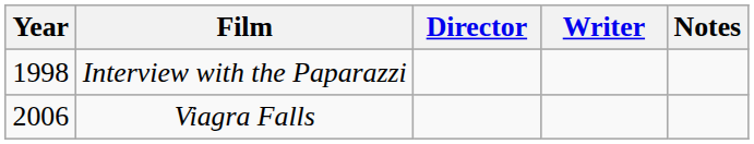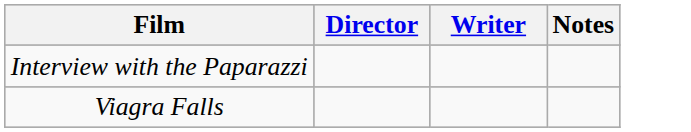- column: Year | 1998 | 2006
